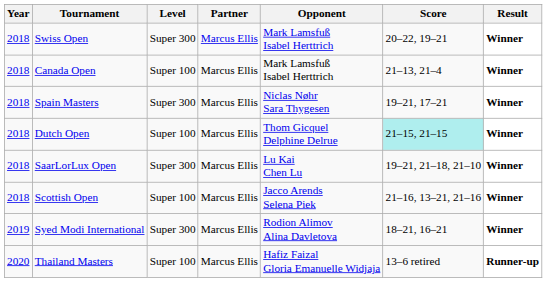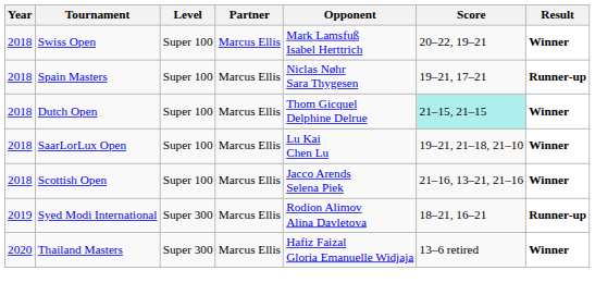Swiss Open | Level: Super 300 -> Super 100
- row: 2018 | Canada Open | Super 100 | Marcus Ellis | Mark Lamsfuß Isabel Herttrich | 21–13, 21–4 | Winner
Spain Masters | Level: Super 300 -> Super 100
Spain Masters | Result: Winner -> Runner-up
SaarLorLux Open | Level: Super 300 -> Super 100
Syed Modi International | Result: Winner -> Runner-up
Thailand Masters | Level: Super 100 -> Super 300
Thailand Masters | Result: Runner-up -> Winner
